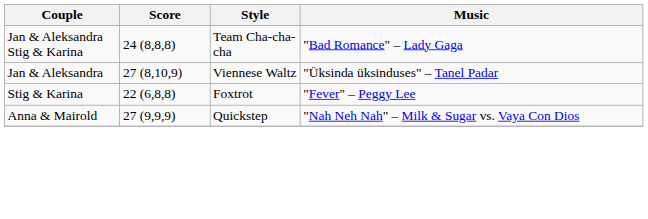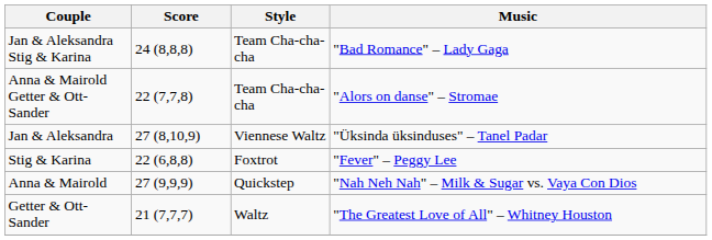+ row: Anna & Mairold Getter & Ott-Sander | 22 (7,7,8) | Team Cha-cha-cha | "Alors on danse" – Stromae
+ row: Getter & Ott-Sander | 21 (7,7,7) | Waltz | "The Greatest Love of All" – Whitney Houston
